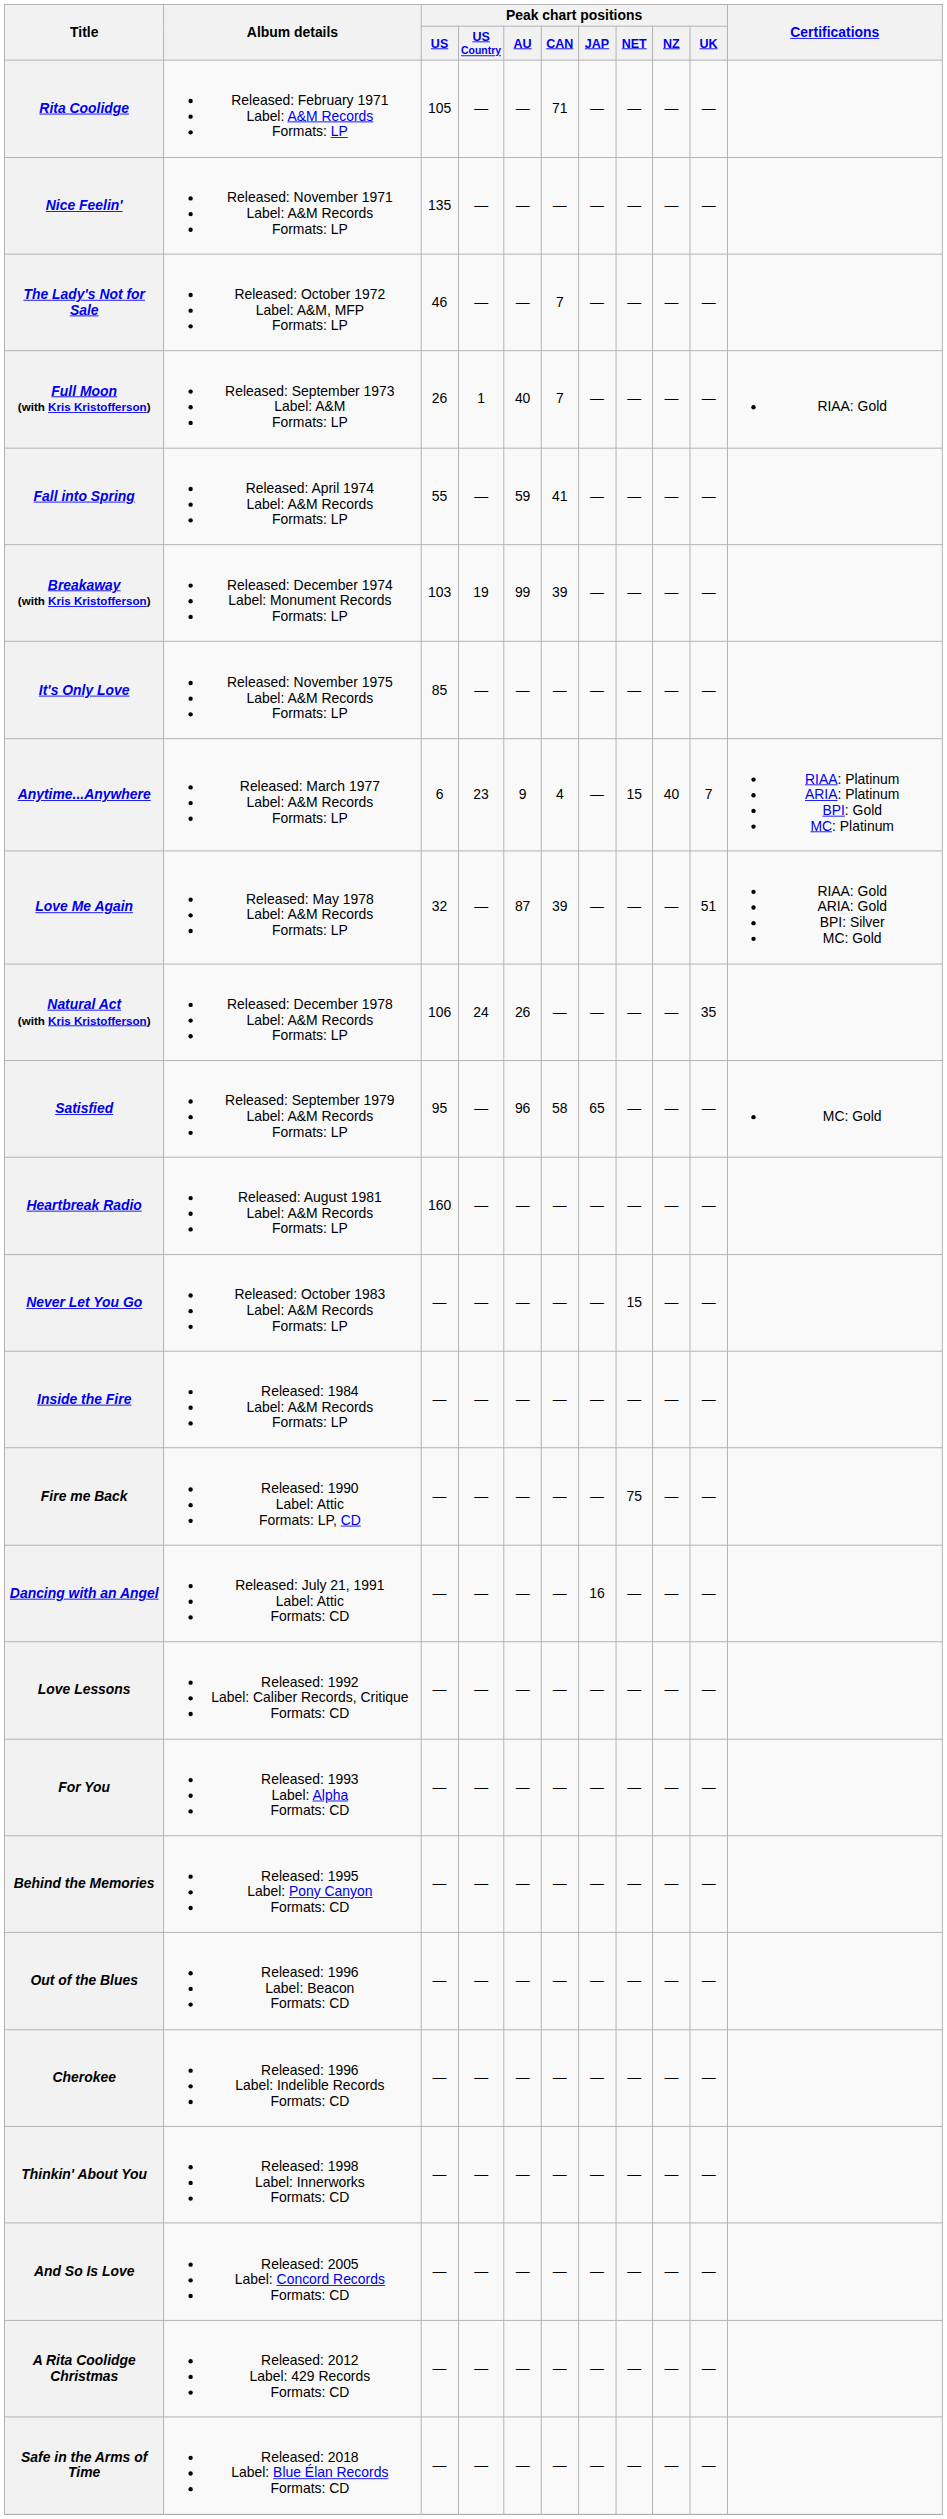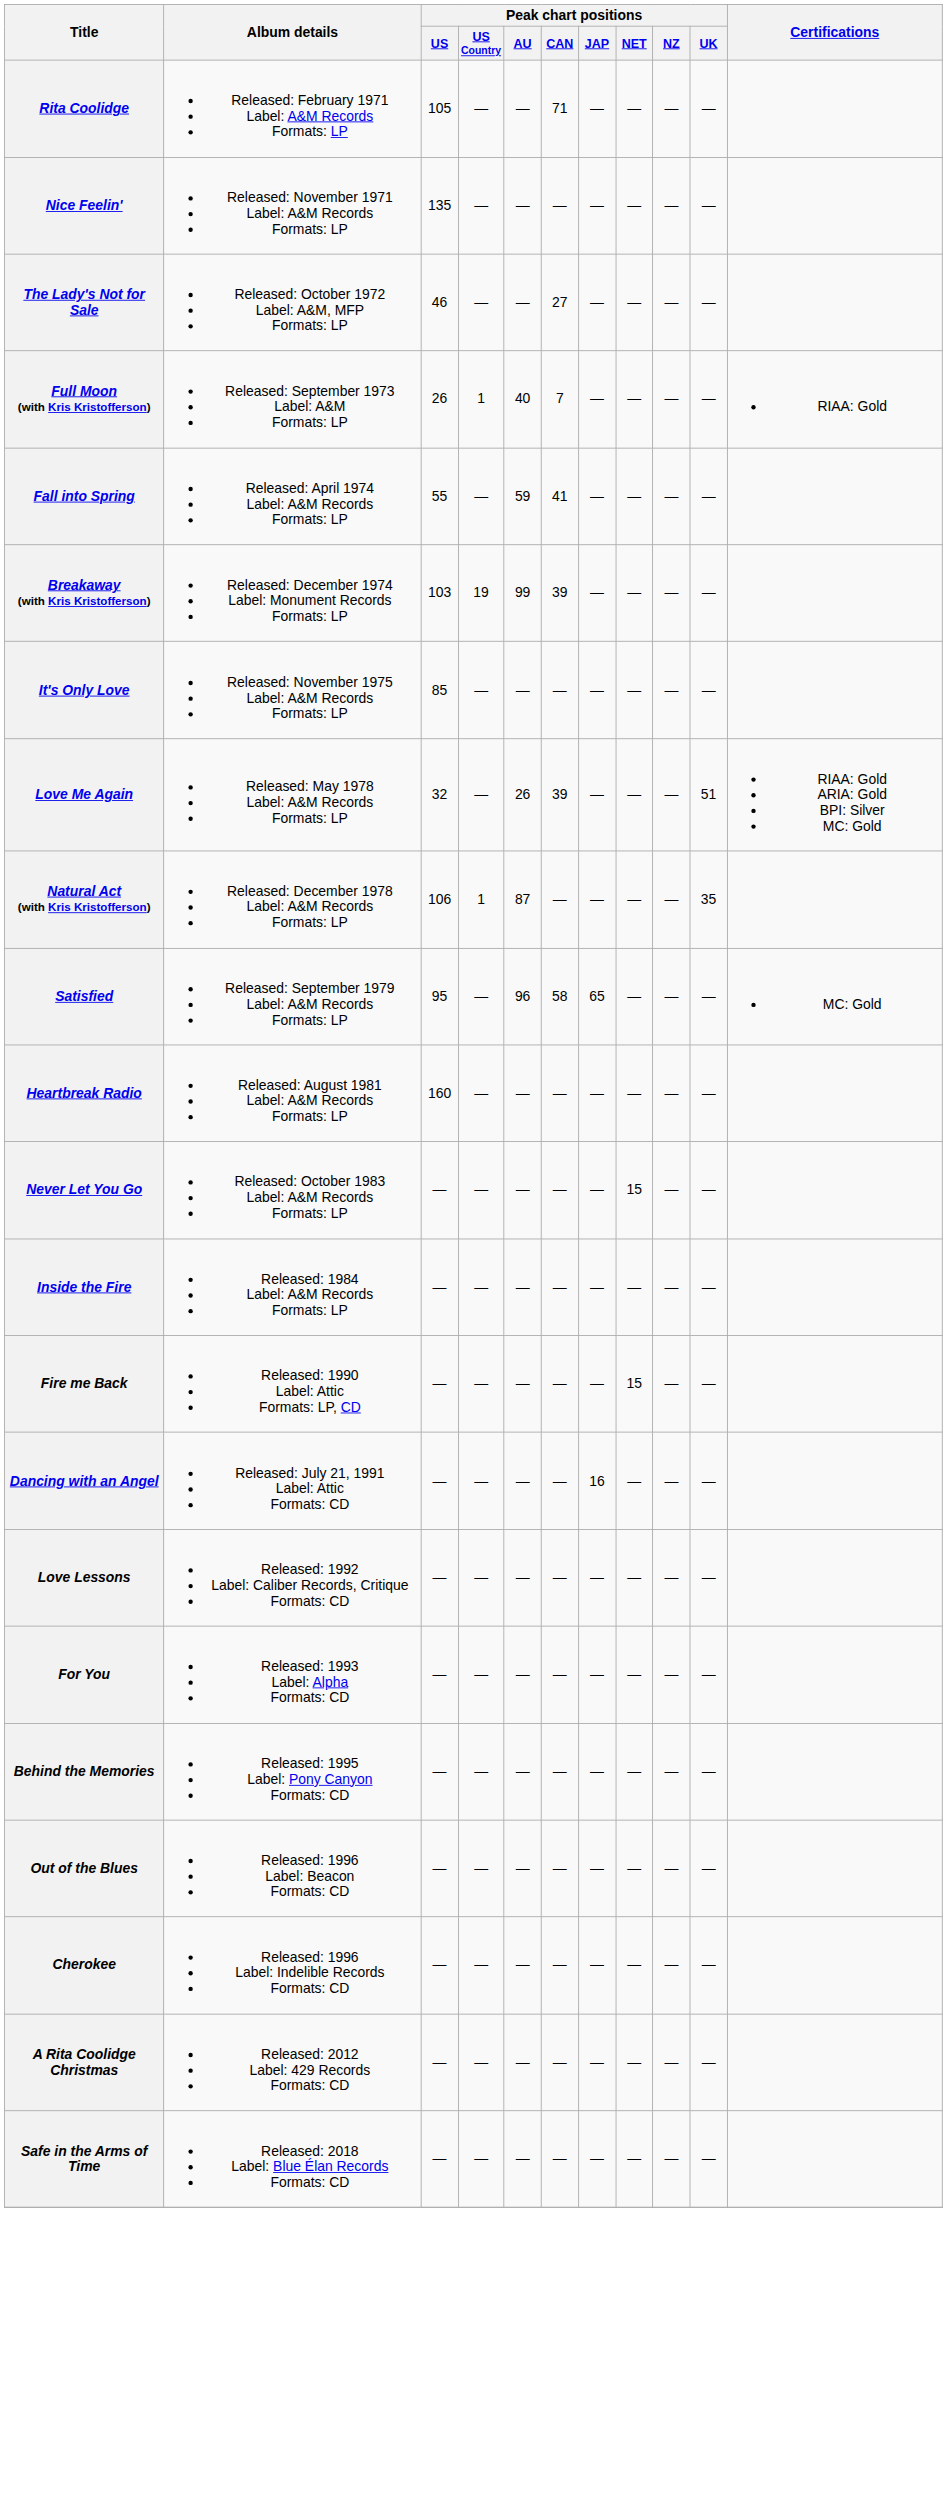The Lady's Not for Sale | Peak chart positions / CAN: 7 -> 27
- row: Anytime...Anywhere | Released: March 1977 Label: A&M Records Formats: LP | 6 | 23 | 9 | 4 | — | 15 | 40 | 7 | RIAA: Platinum ARIA: Platinum BPI: Gold MC: Platinum
Love Me Again | Peak chart positions / AU: 87 -> 26
Natural Act (with Kris Kristofferson) | Peak chart positions / US Country: 24 -> 1
Natural Act (with Kris Kristofferson) | Peak chart positions / AU: 26 -> 87
Fire me Back | Peak chart positions / NET: 75 -> 15
- row: Thinkin' About You | Released: 1998 Label: Innerworks Formats: CD | — | — | — | — | — | — | — | —
- row: And So Is Love | Released: 2005 Label: Concord Records Formats: CD | — | — | — | — | — | — | — | —
